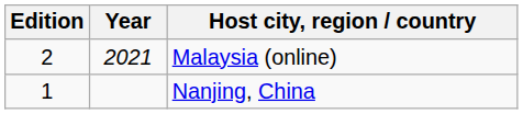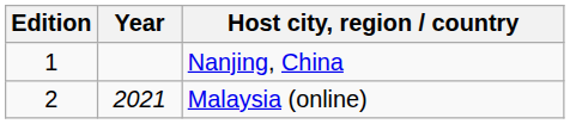rows swapped: Nanjing, China <-> Malaysia (online)
